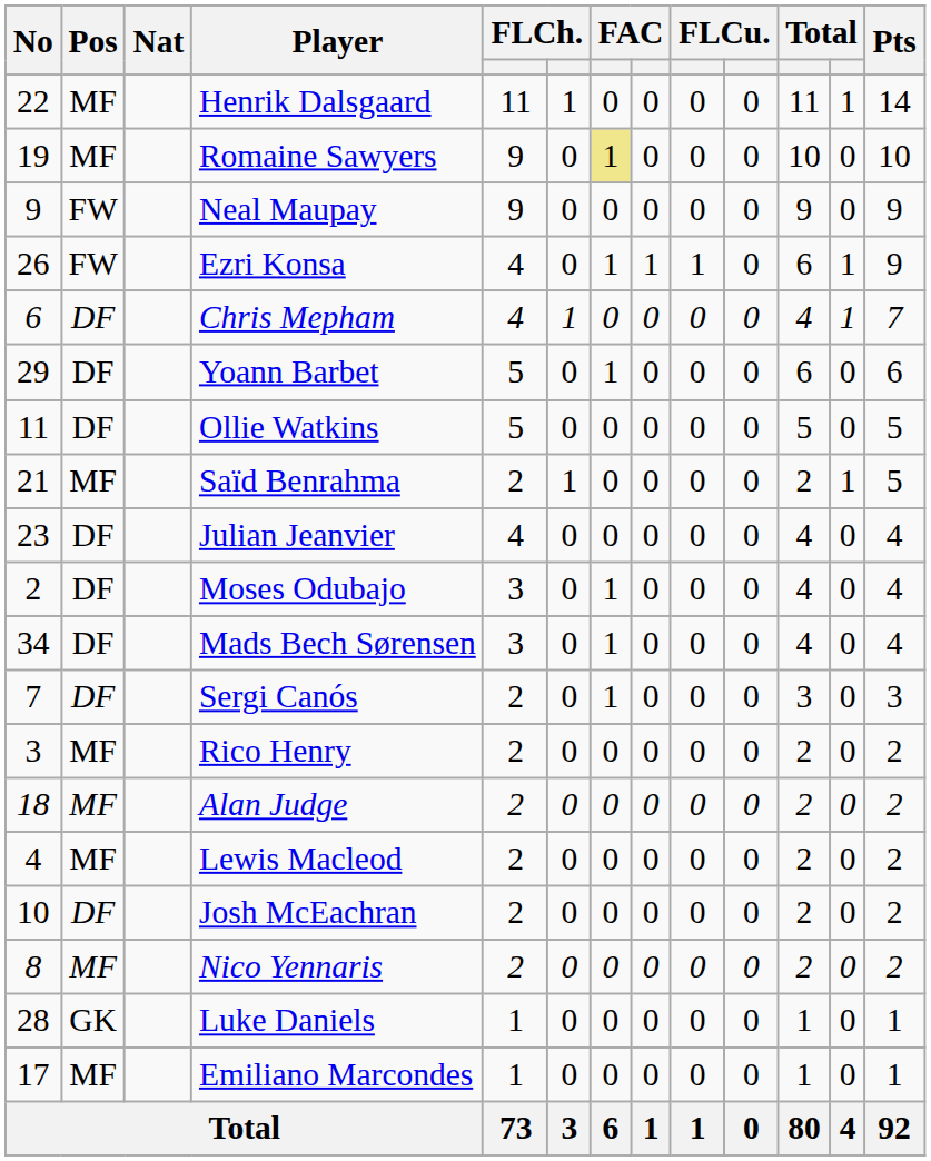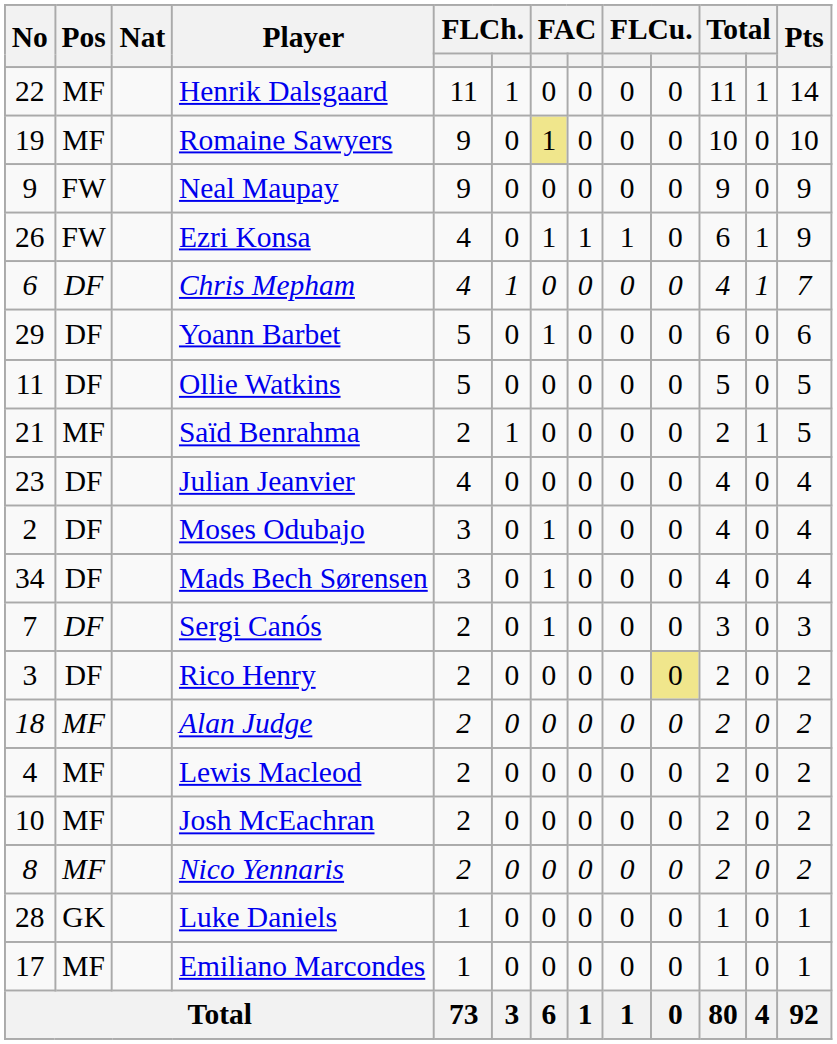Rico Henry | Pos: MF -> DF
Rico Henry | column 10: no background -> khaki background
Josh McEachran | Pos: DF -> MF
